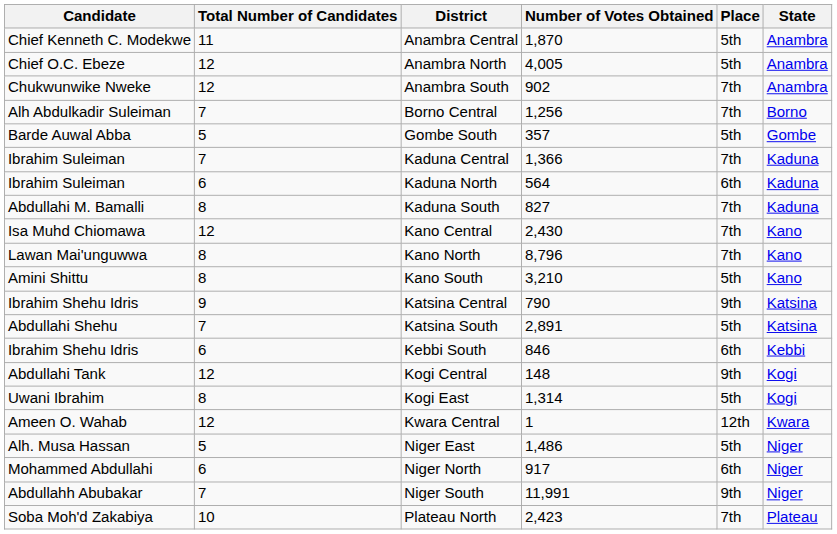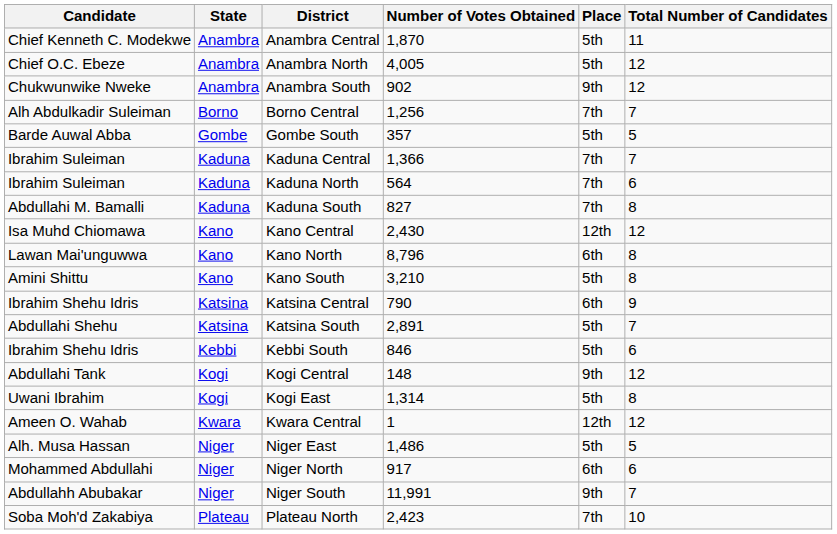columns swapped: State <-> Total Number of Candidates
Anambra South | Place: 7th -> 9th
Kaduna North | Place: 6th -> 7th
Kano Central | Place: 7th -> 12th
Kano North | Place: 7th -> 6th
Katsina Central | Place: 9th -> 6th
Kebbi South | Place: 6th -> 5th
